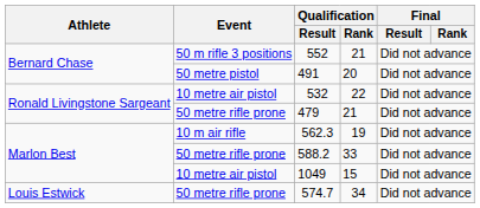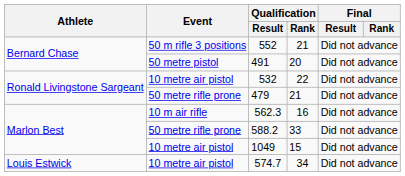562.3 | Qualification / Rank: 19 -> 16
574.7 | Event: 50 metre rifle prone -> 10 metre air pistol
